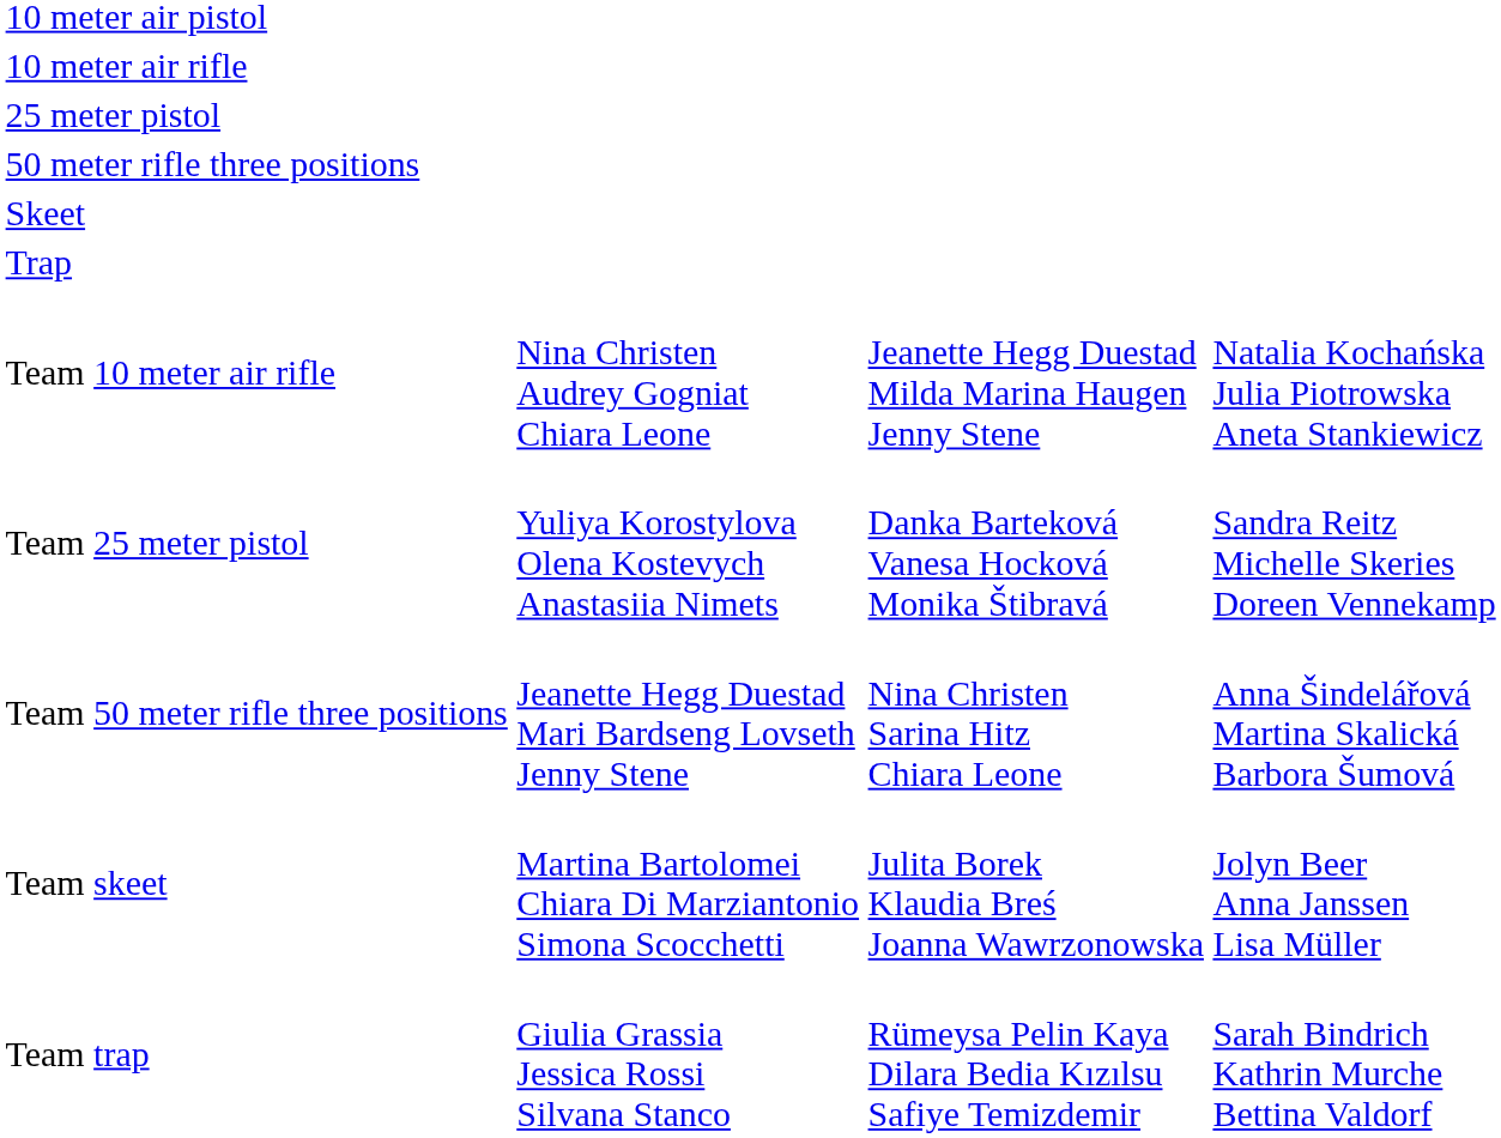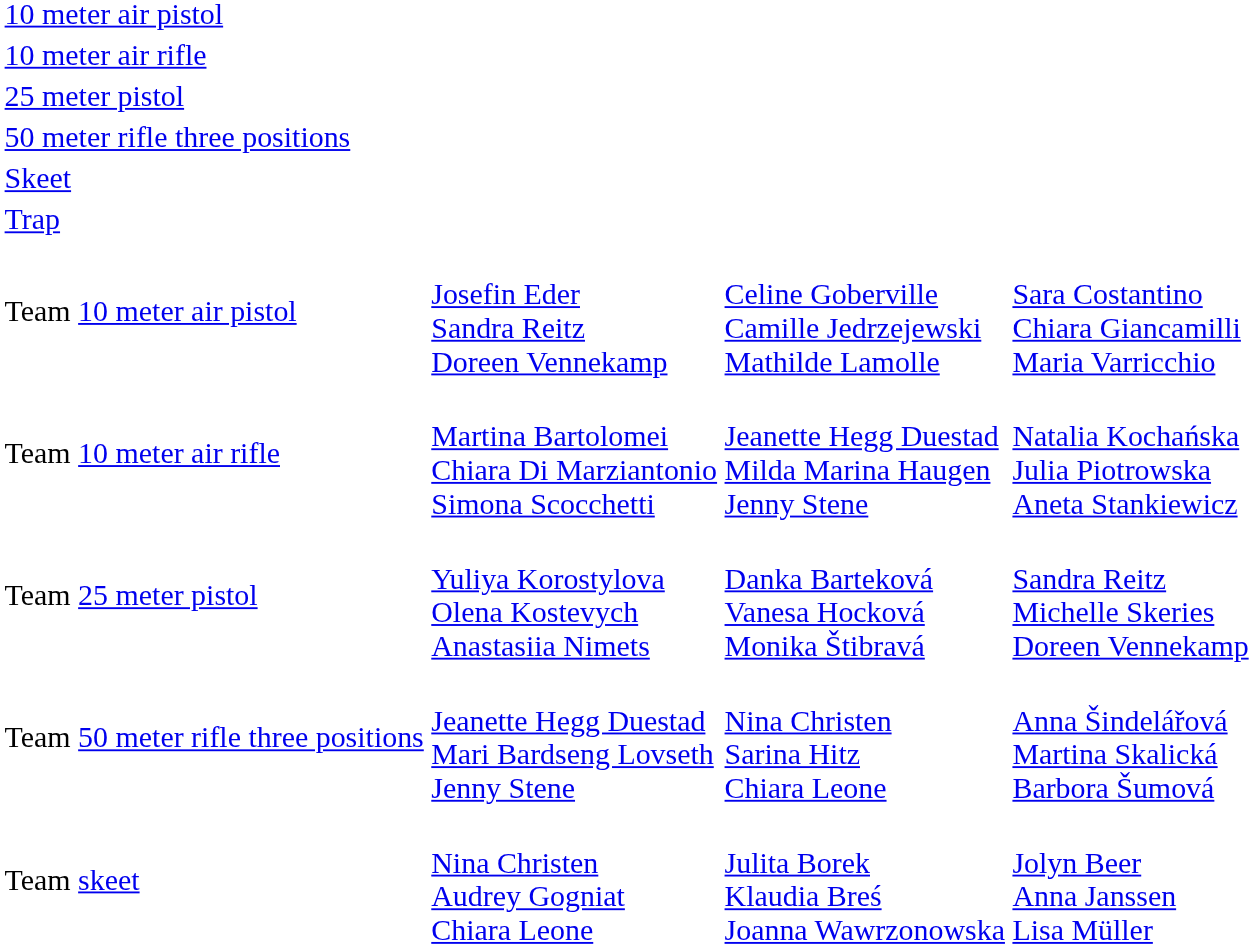+ row: Team 10 meter air pistol | Josefin Eder Sandra Reitz Doreen Vennekamp | Celine Goberville Camille Jedrzejewski Mathilde Lamolle | Sara Costantino Chiara Giancamilli Maria Varricchio
Team 10 meter air rifle | column 2: Nina Christen Audrey Gogniat Chiara Leone -> Martina Bartolomei Chiara Di Marziantonio Simona Scocchetti
Team skeet | column 2: Martina Bartolomei Chiara Di Marziantonio Simona Scocchetti -> Nina Christen Audrey Gogniat Chiara Leone
- row: Team trap | Giulia Grassia Jessica Rossi Silvana Stanco | Rümeysa Pelin Kaya Dilara Bedia Kızılsu Safiye Temizdemir | Sarah Bindrich Kathrin Murche Bettina Valdorf
